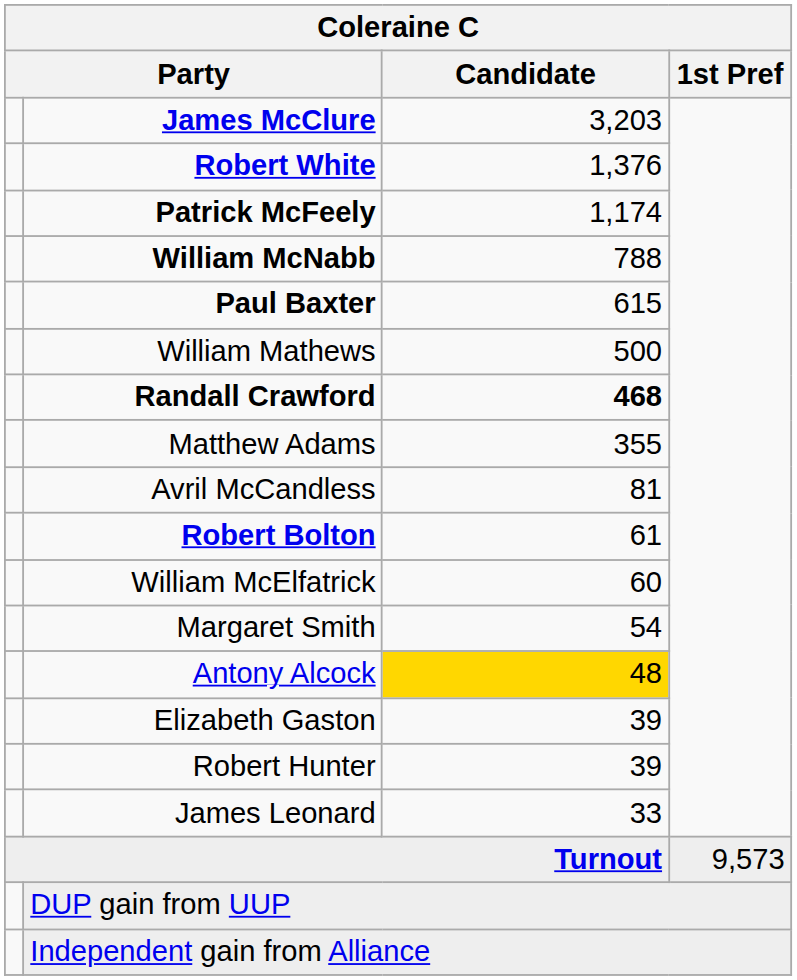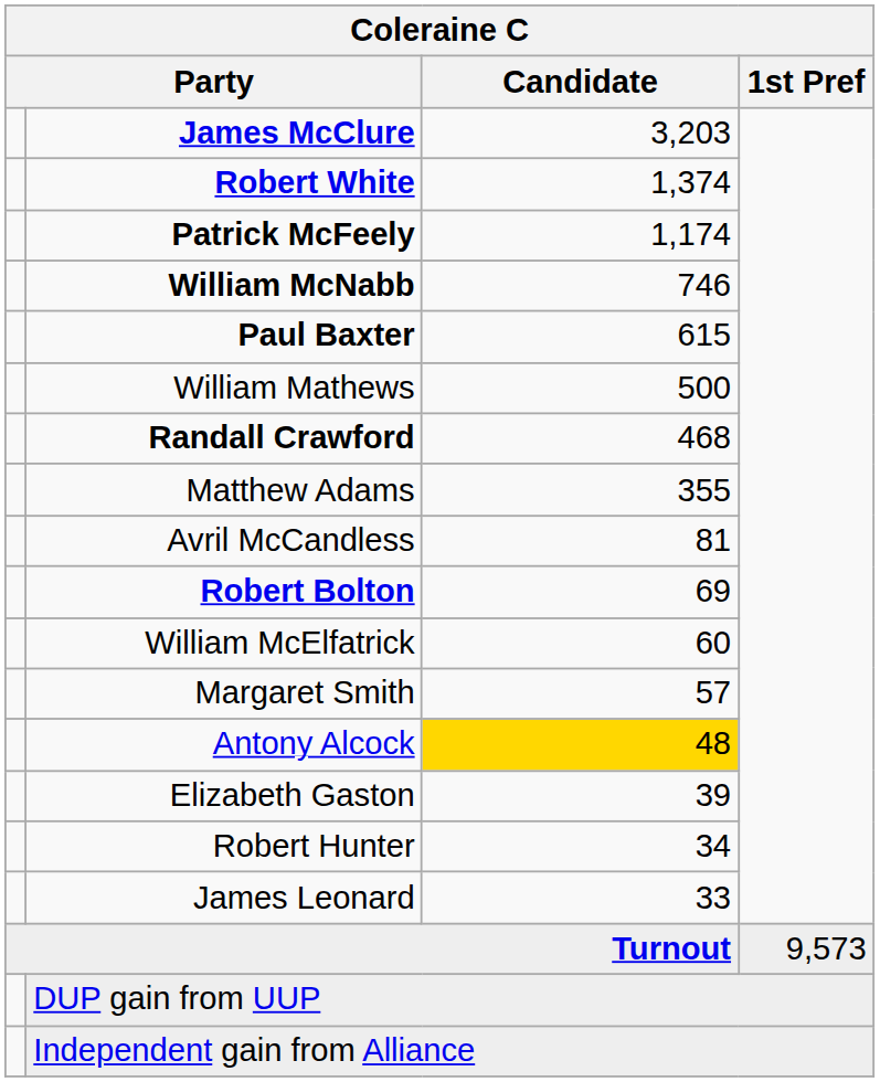Robert White | Candidate: 1,376 -> 1,374
William McNabb | Candidate: 788 -> 746
Randall Crawford | Candidate: bold -> normal
Robert Bolton | Candidate: 61 -> 69
Margaret Smith | Candidate: 54 -> 57
Robert Hunter | Candidate: 39 -> 34
